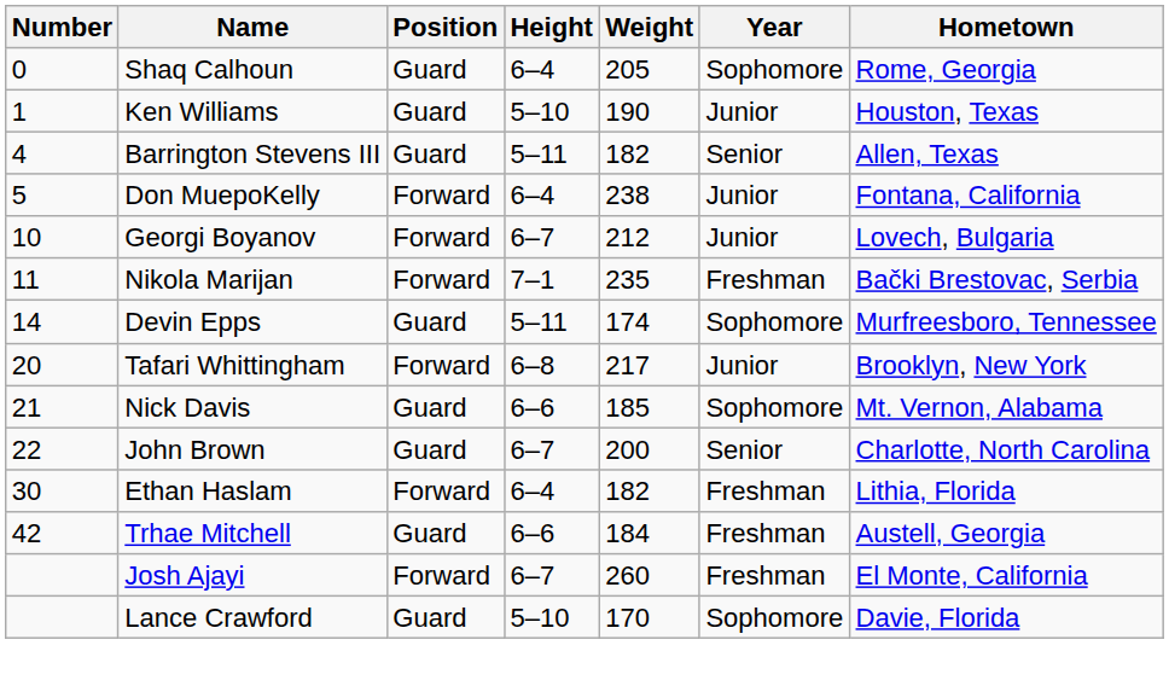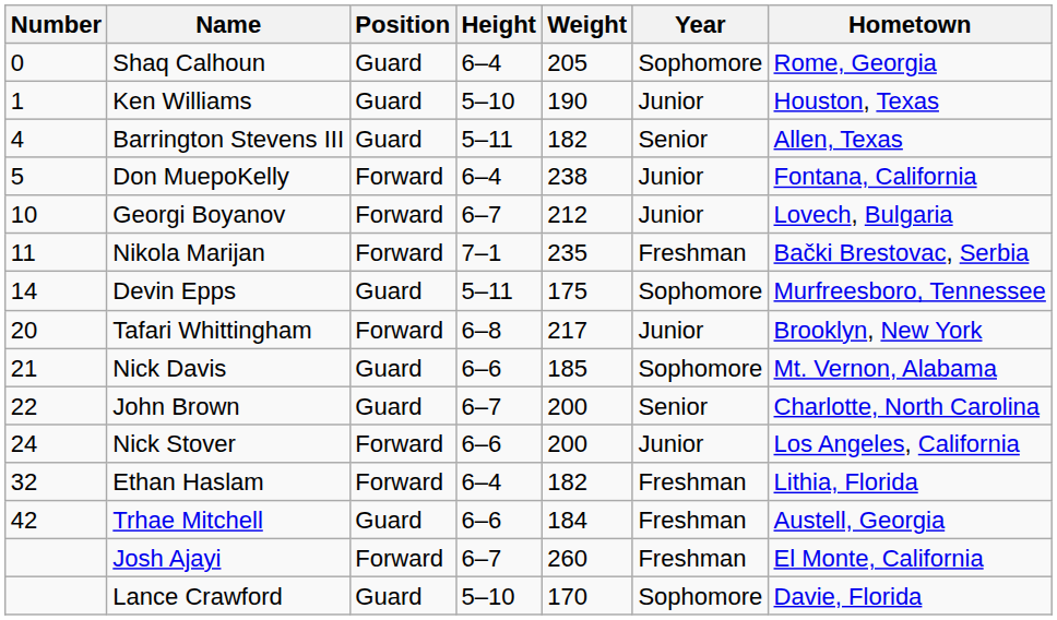Devin Epps | Weight: 174 -> 175
+ row: 24 | Nick Stover | Forward | 6–6 | 200 | Junior | Los Angeles, California
Ethan Haslam | Number: 30 -> 32
